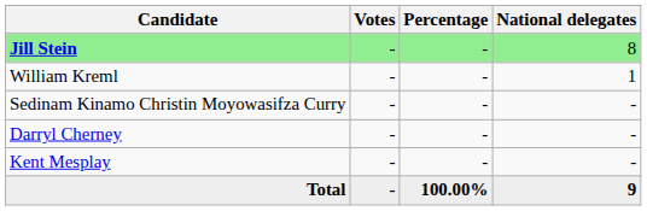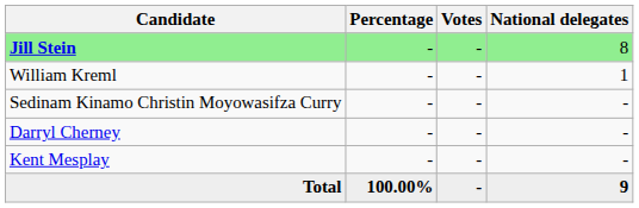columns swapped: Votes <-> Percentage
